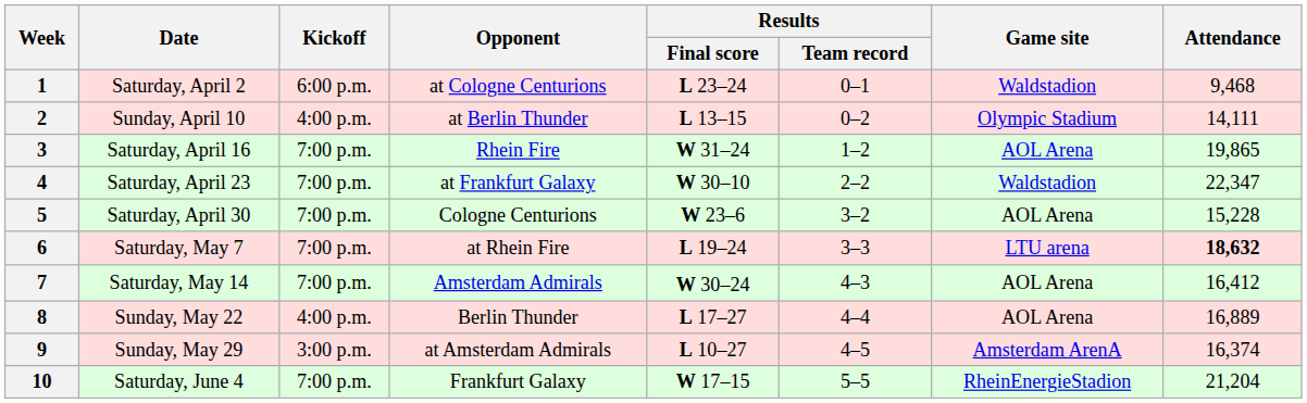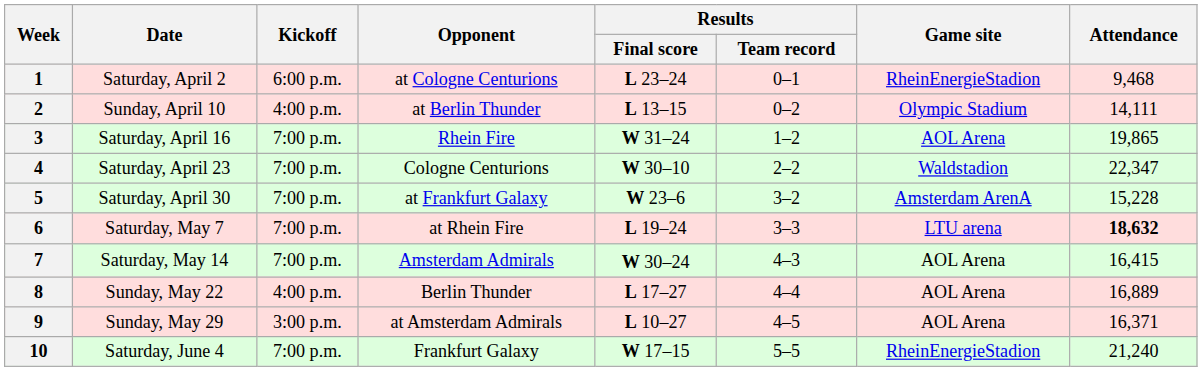1 | Game site: Waldstadion -> RheinEnergieStadion
4 | Opponent: at Frankfurt Galaxy -> Cologne Centurions
5 | Opponent: Cologne Centurions -> at Frankfurt Galaxy
5 | Game site: AOL Arena -> Amsterdam ArenA
7 | Attendance: 16,412 -> 16,415
9 | Game site: Amsterdam ArenA -> AOL Arena
9 | Attendance: 16,374 -> 16,371
10 | Attendance: 21,204 -> 21,240
